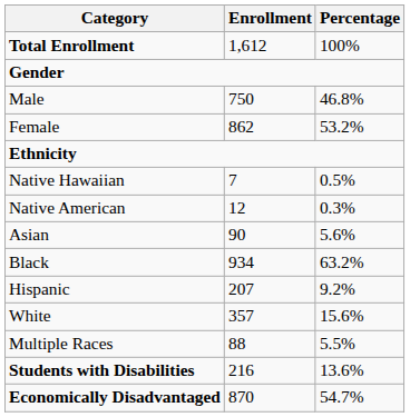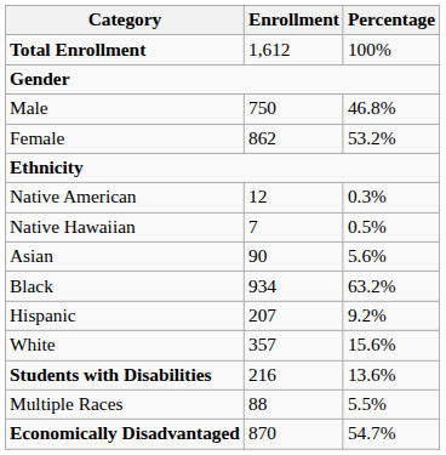rows swapped: Native American <-> Native Hawaiian
rows swapped: Multiple Races <-> Students with Disabilities
